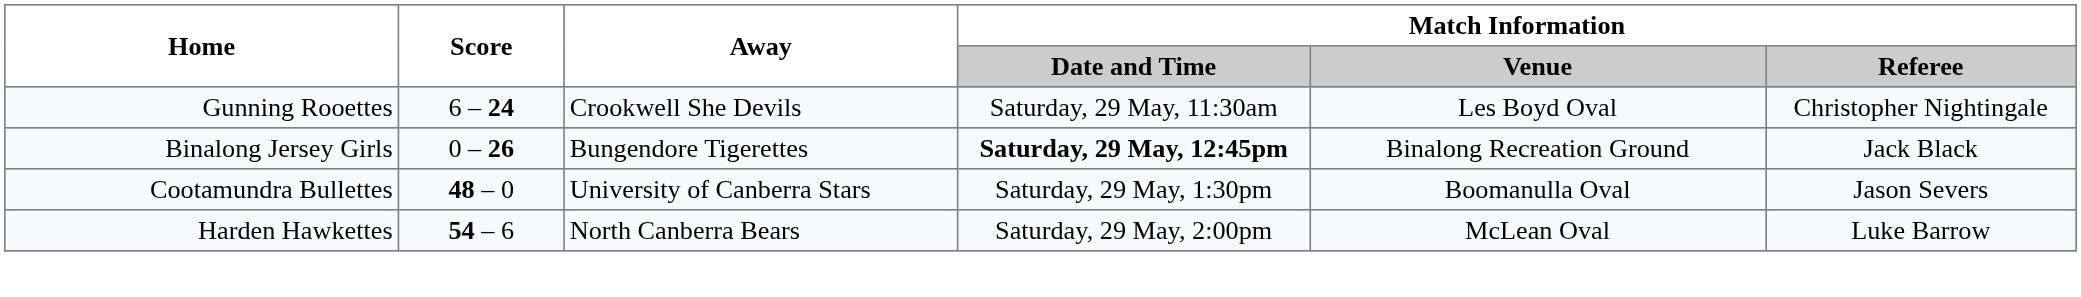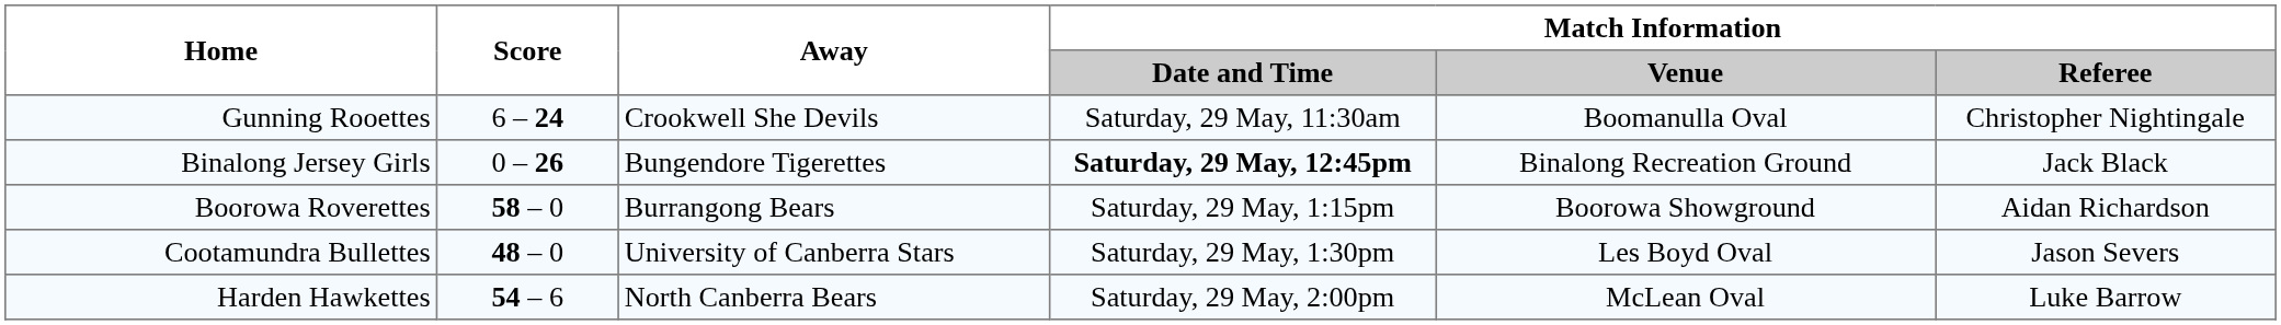Gunning Rooettes | Match Information / Venue: Les Boyd Oval -> Boomanulla Oval
+ row: Boorowa Roverettes | 58 – 0 | Burrangong Bears | Saturday, 29 May, 1:15pm | Boorowa Showground | Aidan Richardson
Cootamundra Bullettes | Match Information / Venue: Boomanulla Oval -> Les Boyd Oval
